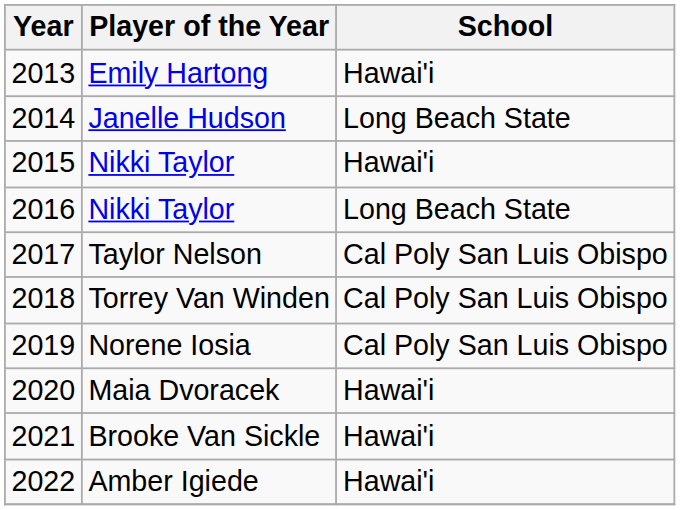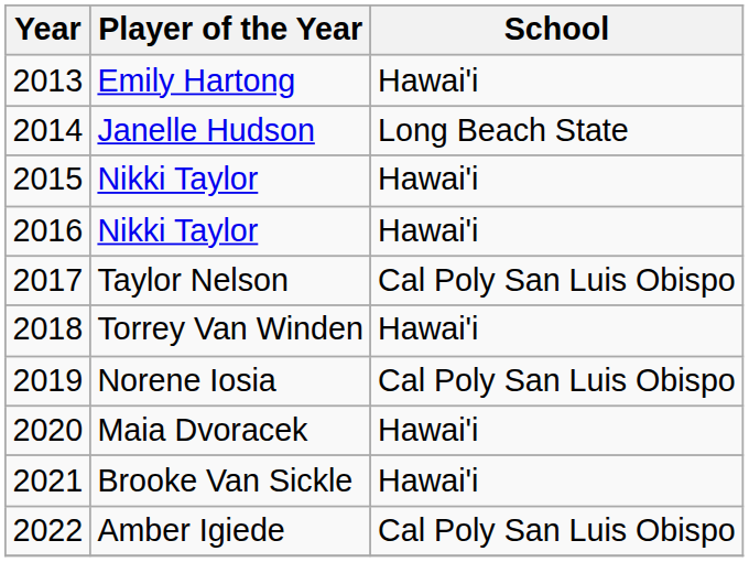2016 / Nikki Taylor | School: Long Beach State -> Hawai'i
Torrey Van Winden | School: Cal Poly San Luis Obispo -> Hawai'i
Amber Igiede | School: Hawai'i -> Cal Poly San Luis Obispo
